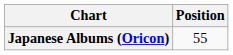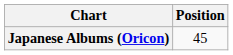Japanese Albums (Oricon) | Position: 55 -> 45
